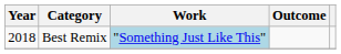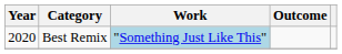Best Remix | Year: 2018 -> 2020
